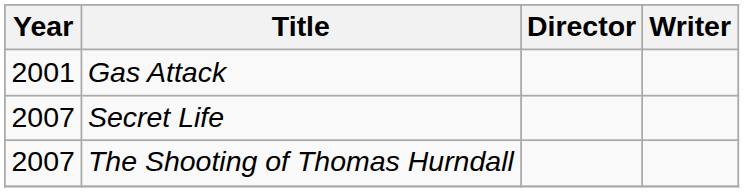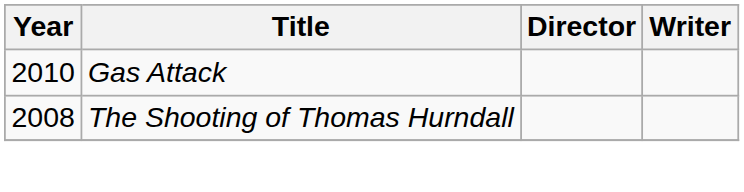Gas Attack | Year: 2001 -> 2010
- row: 2007 | Secret Life
The Shooting of Thomas Hurndall | Year: 2007 -> 2008
